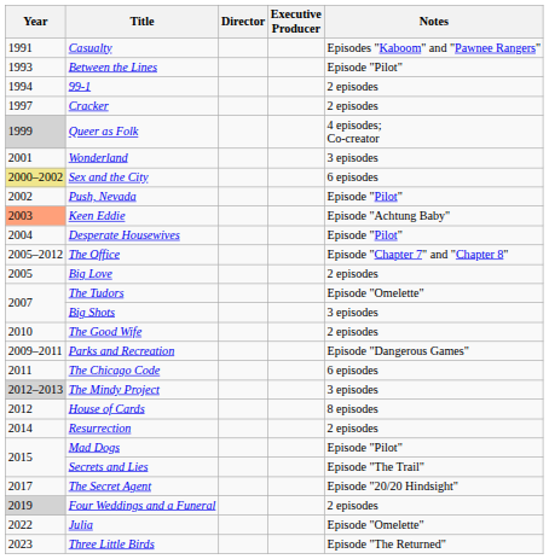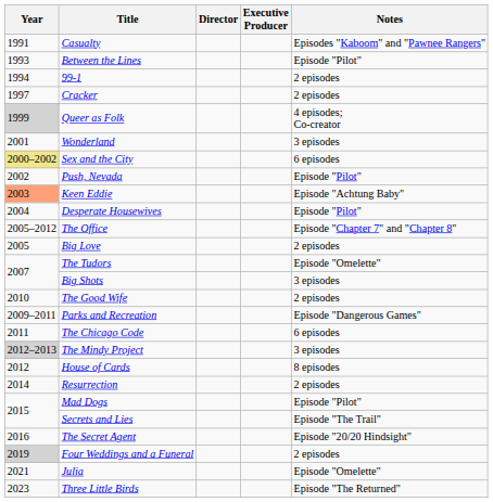The Secret Agent | Year: 2017 -> 2016
Julia | Year: 2022 -> 2021
